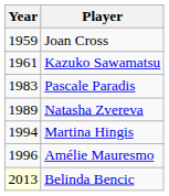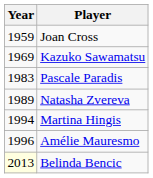Kazuko Sawamatsu | Year: 1961 -> 1969
